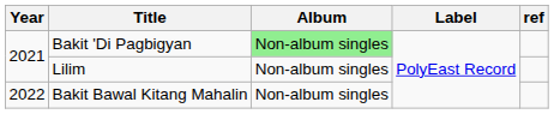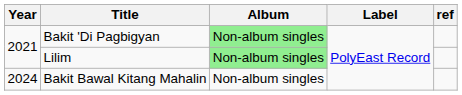Lilim | Album: no background -> lightgreen background
Bakit Bawal Kitang Mahalin | Year: 2022 -> 2024
